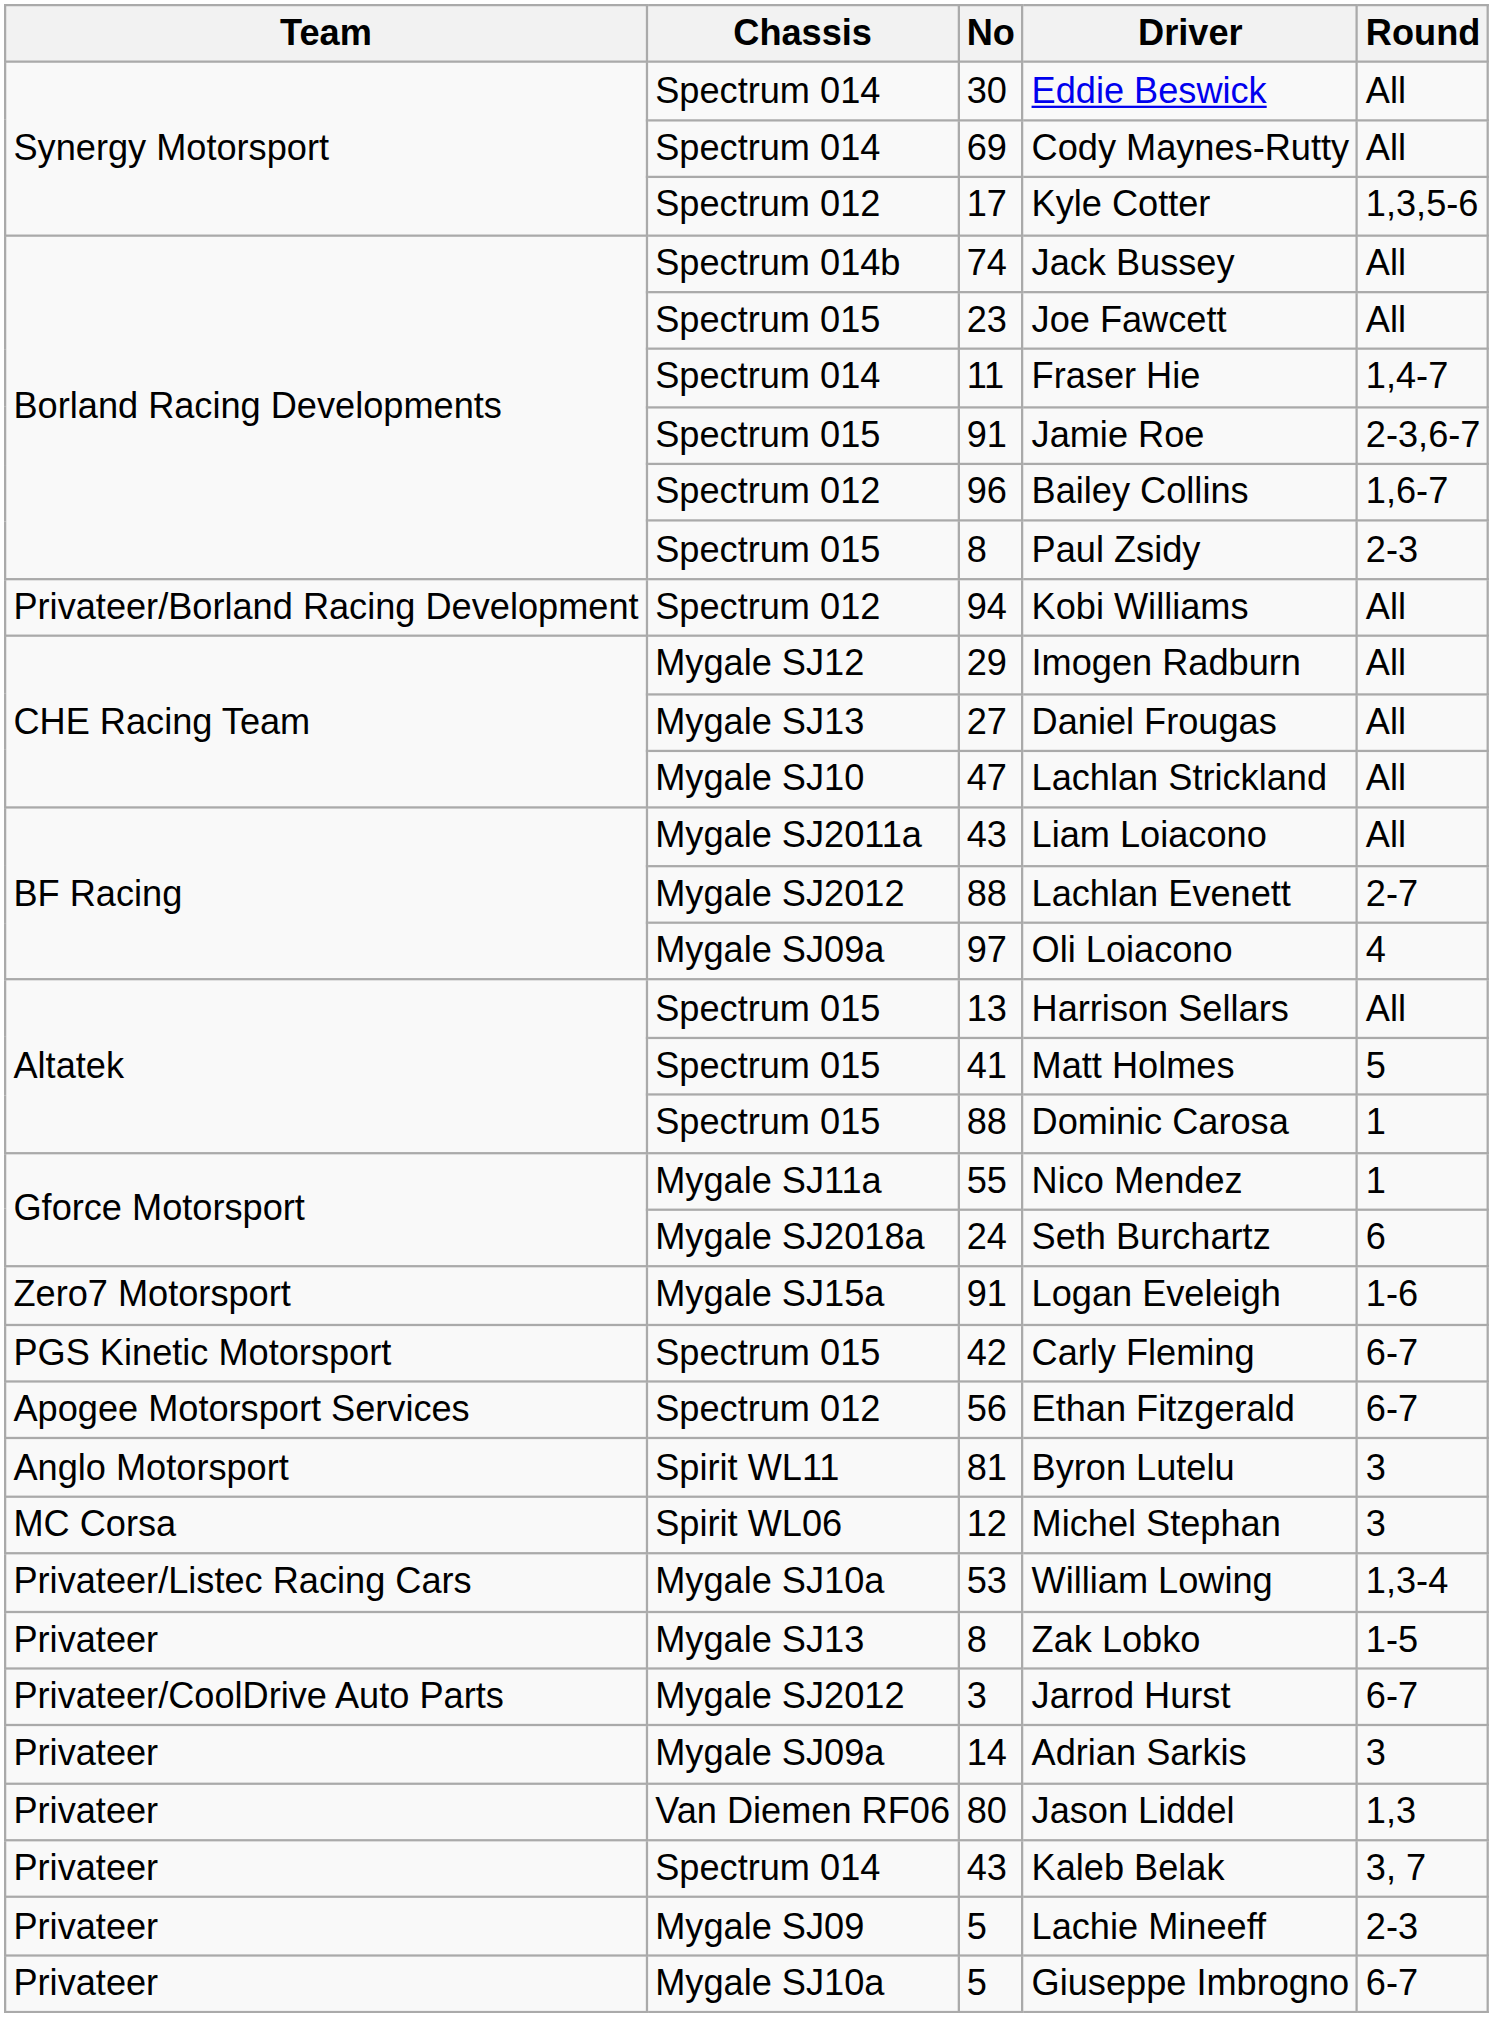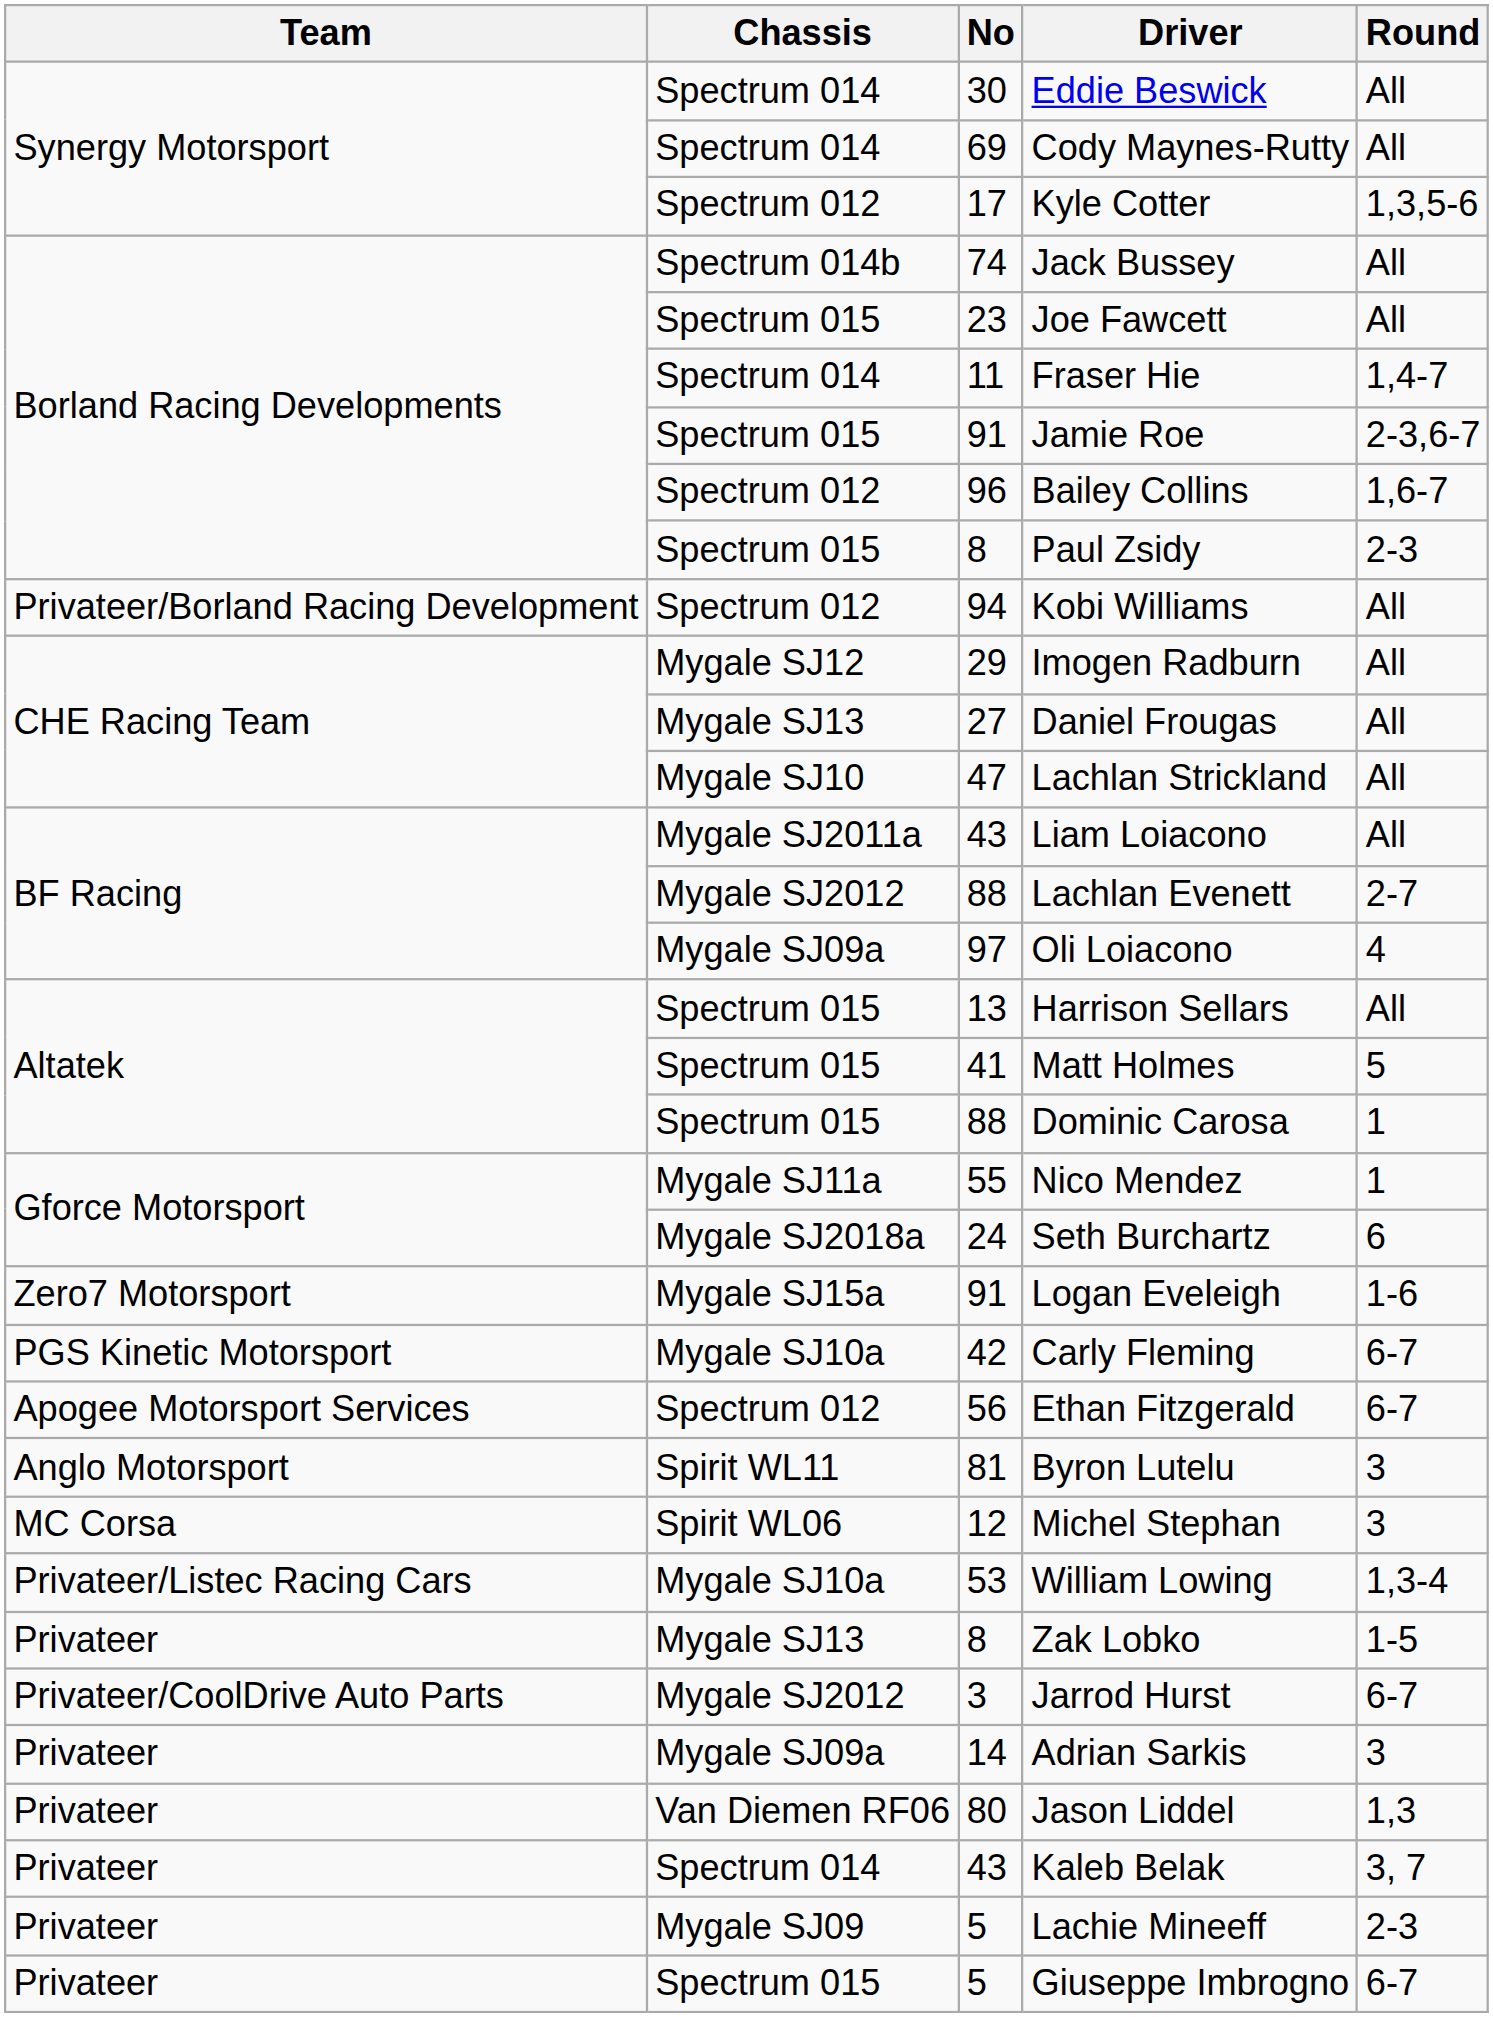Carly Fleming | Chassis: Spectrum 015 -> Mygale SJ10a
Giuseppe Imbrogno | Chassis: Mygale SJ10a -> Spectrum 015
